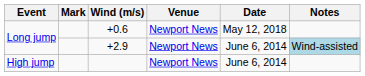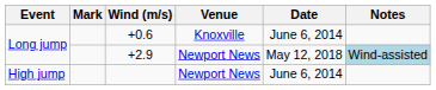+0.6 | Venue: Newport News -> Knoxville
+0.6 | Date: May 12, 2018 -> June 6, 2014
+2.9 | Date: June 6, 2014 -> May 12, 2018
